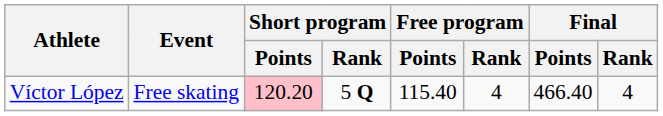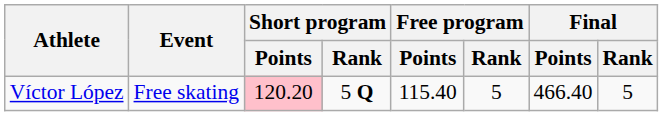Víctor López | Free program / Rank: 4 -> 5
Víctor López | Final / Rank: 4 -> 5
